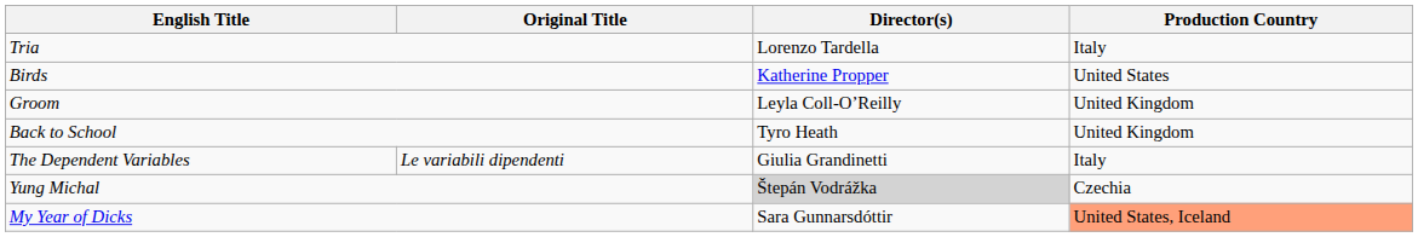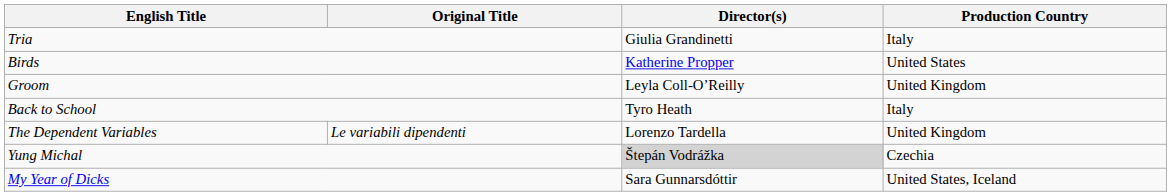Tria | Director(s): Lorenzo Tardella -> Giulia Grandinetti
Back to School | Production Country: United Kingdom -> Italy
The Dependent Variables | Director(s): Giulia Grandinetti -> Lorenzo Tardella
The Dependent Variables | Production Country: Italy -> United Kingdom
My Year of Dicks | Production Country: lightsalmon background -> no background
